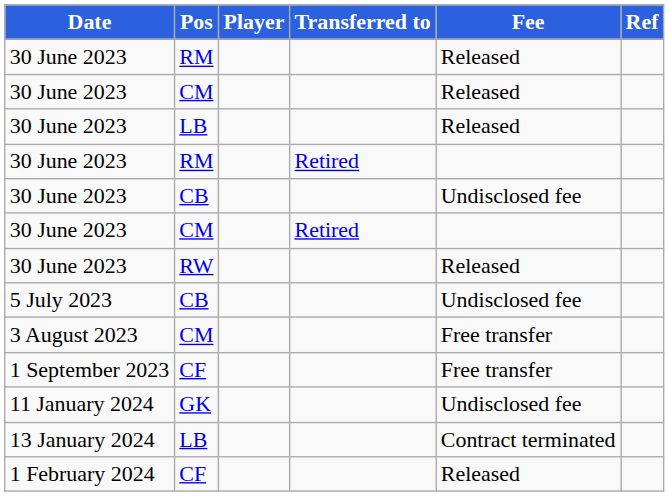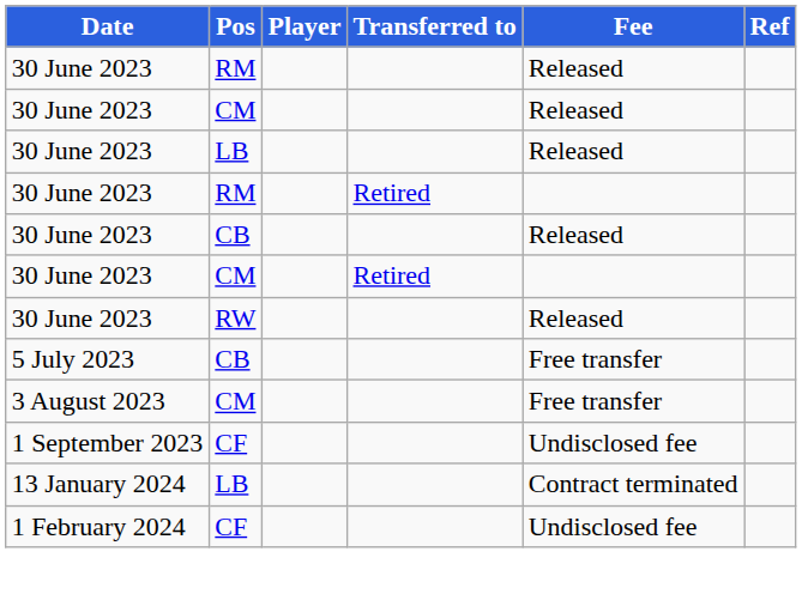30 June 2023 / CB | Fee: Undisclosed fee -> Released
5 July 2023 | Fee: Undisclosed fee -> Free transfer
1 September 2023 | Fee: Free transfer -> Undisclosed fee
- row: 11 January 2024 | GK | Undisclosed fee
1 February 2024 | Fee: Released -> Undisclosed fee
